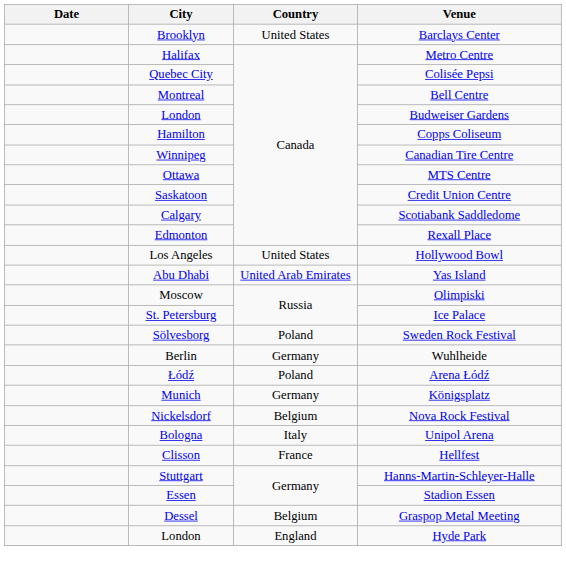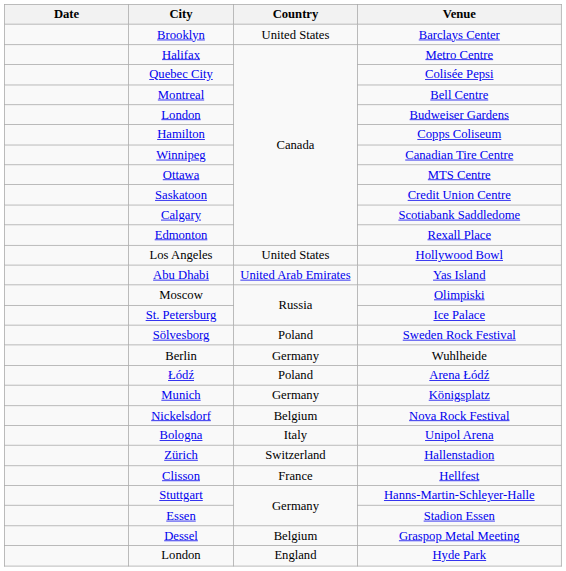+ row: Zürich | Switzerland | Hallenstadion
